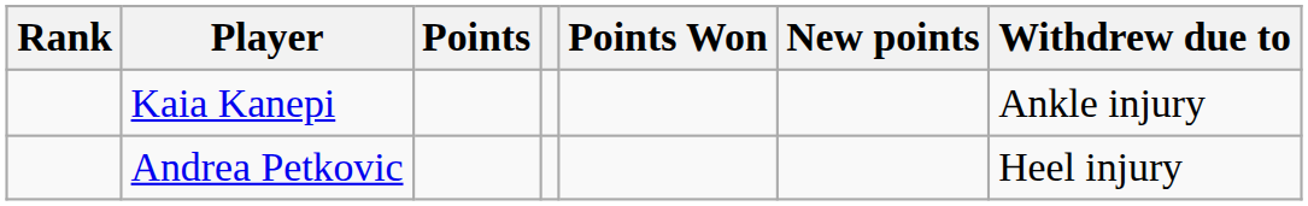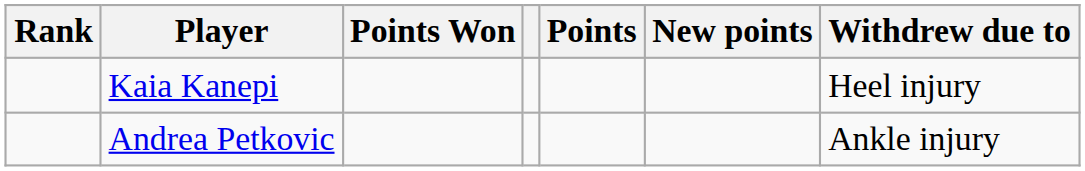columns swapped: Points <-> Points Won
Kaia Kanepi | Withdrew due to: Ankle injury -> Heel injury
Andrea Petkovic | Withdrew due to: Heel injury -> Ankle injury
